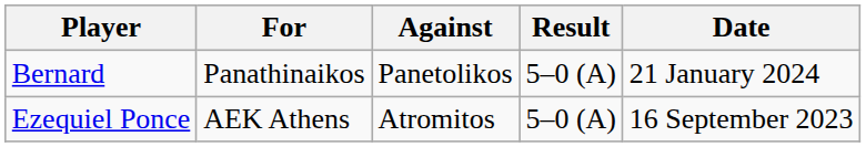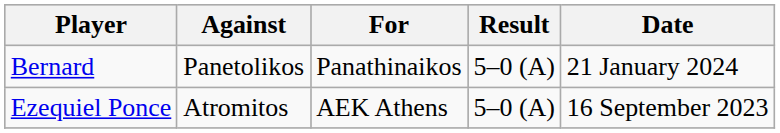columns swapped: For <-> Against
